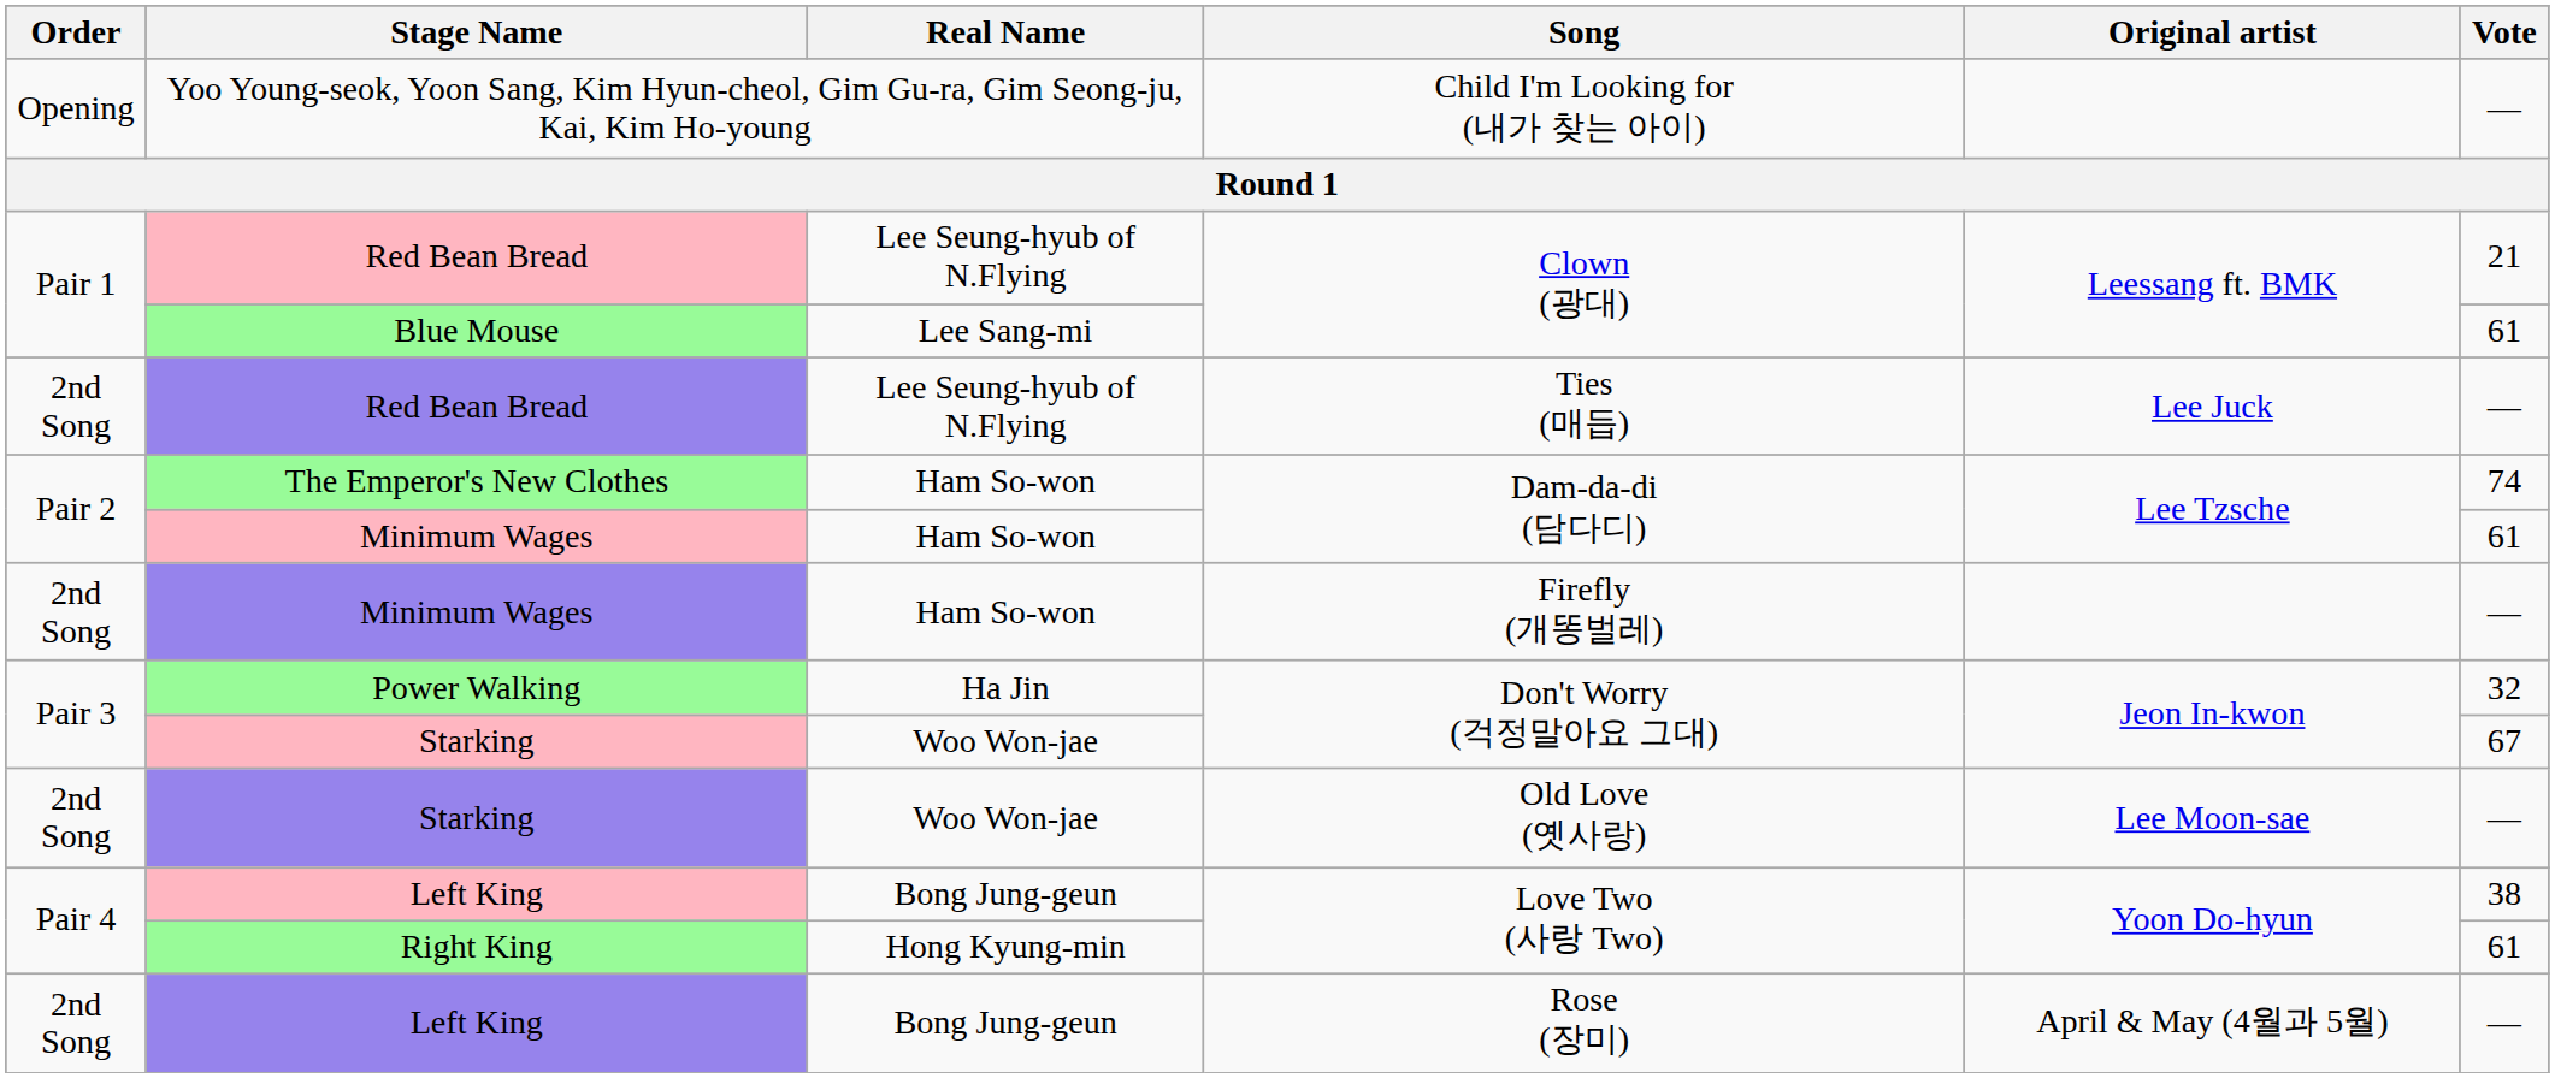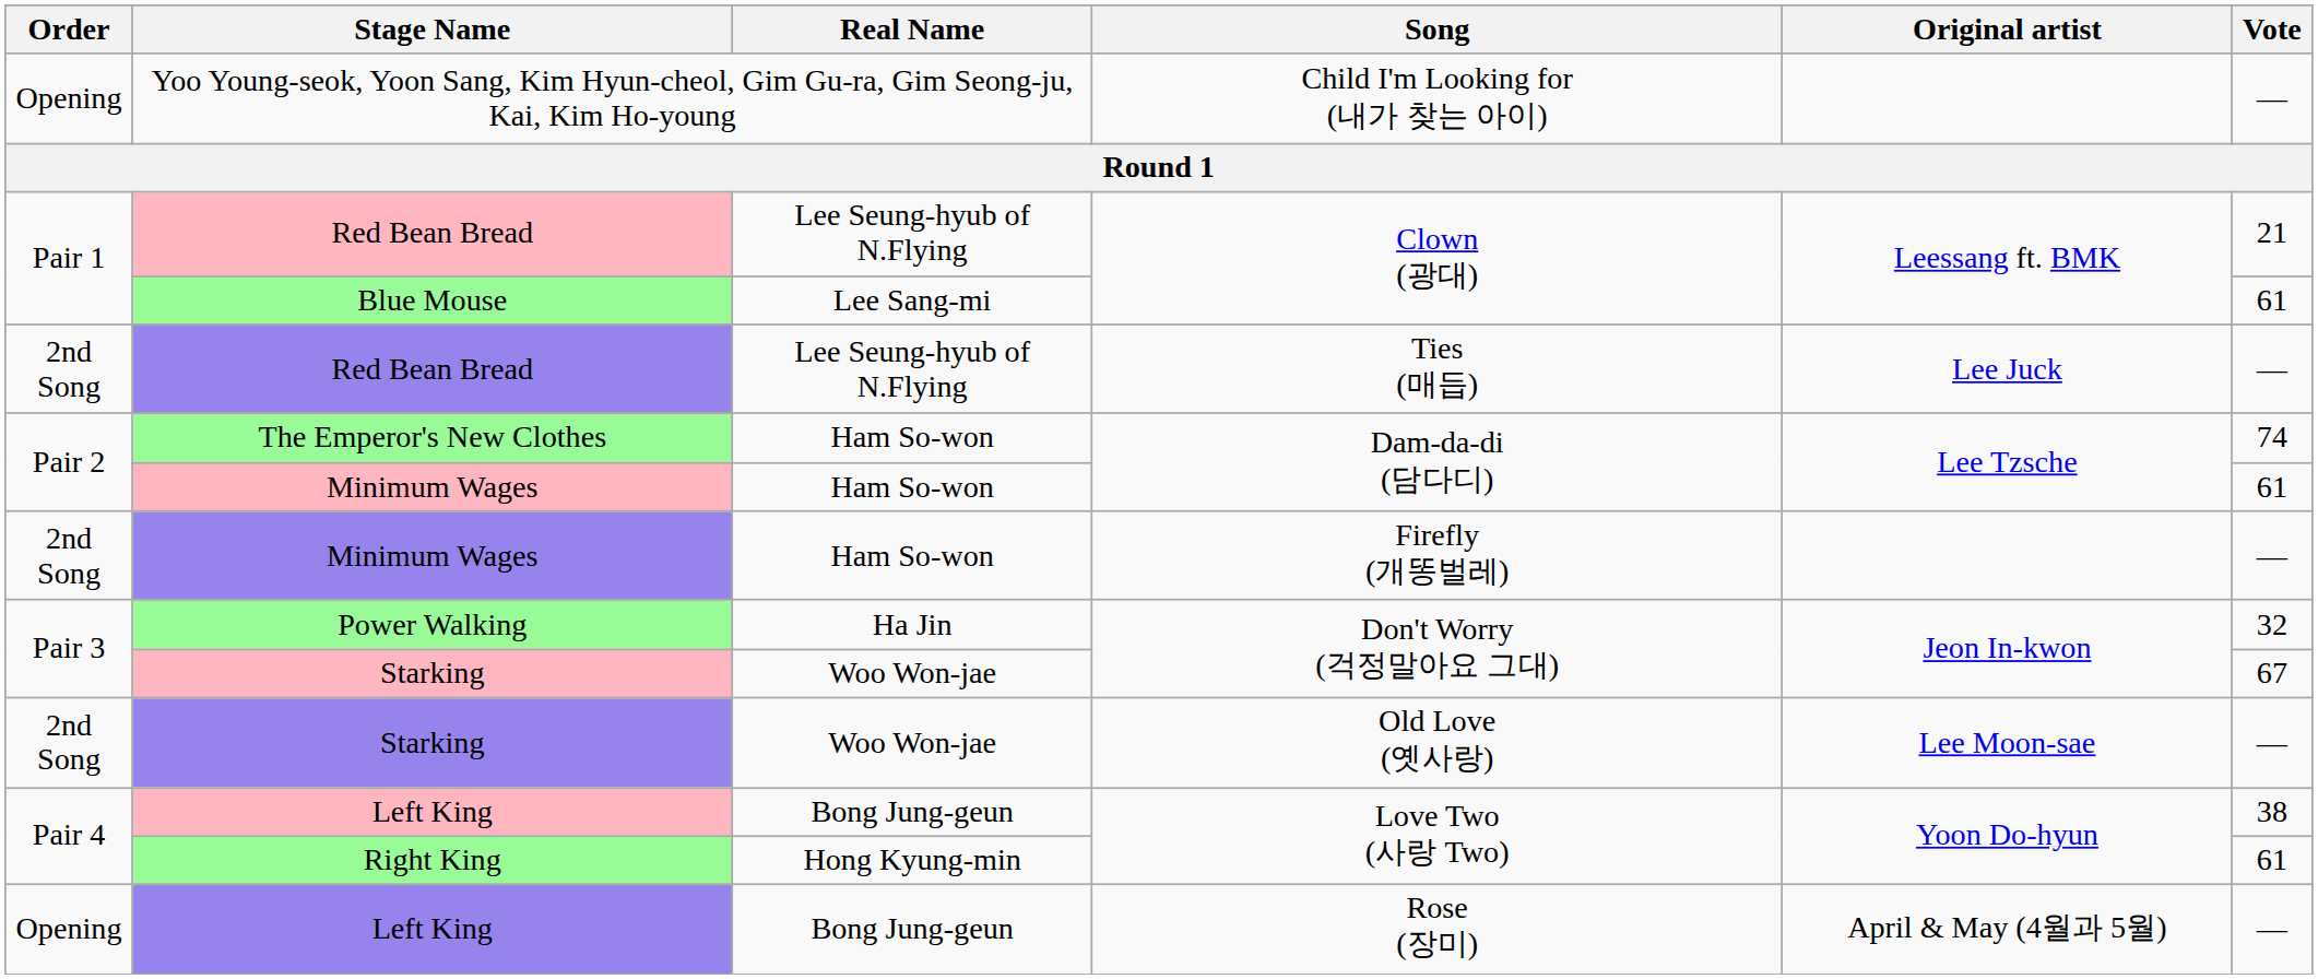Left King / Rose (장미) | Order: 2nd Song -> Opening
